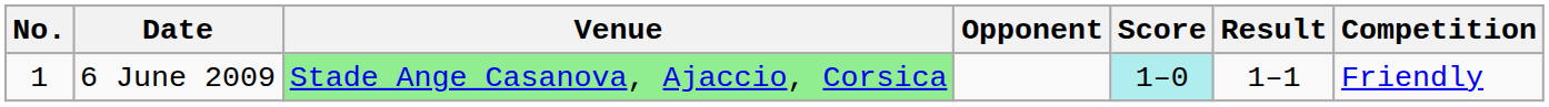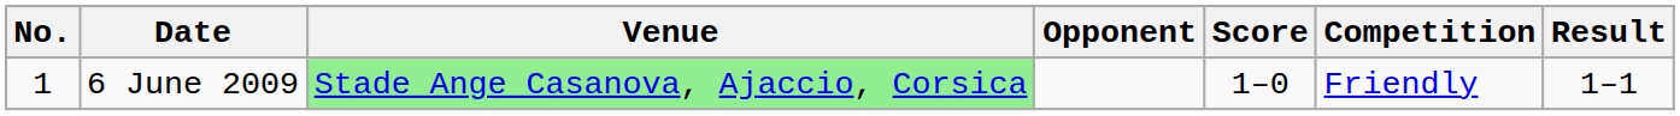columns swapped: Result <-> Competition
6 June 2009 | Score: paleturquoise background -> no background
